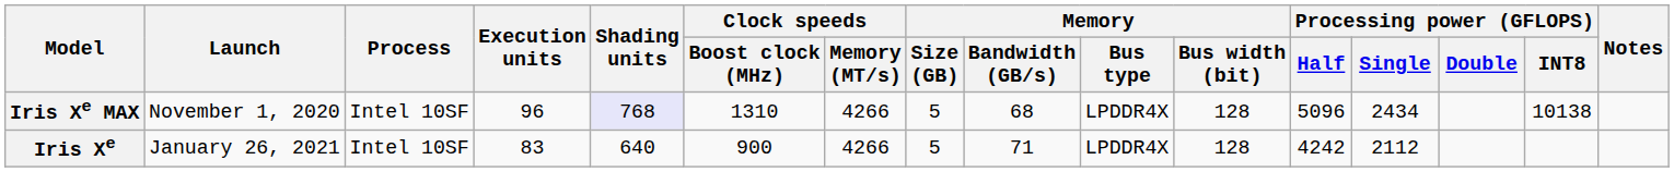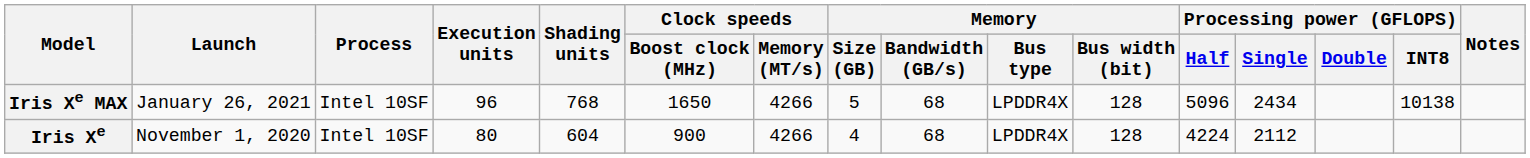Iris Xe MAX | Launch: November 1, 2020 -> January 26, 2021
Iris Xe MAX | Shading units: lavender background -> no background
Iris Xe MAX | Clock speeds / Boost clock (MHz): 1310 -> 1650
Iris Xe | Launch: January 26, 2021 -> November 1, 2020
Iris Xe | Execution units: 83 -> 80
Iris Xe | Shading units: 640 -> 604
Iris Xe | Memory / Size (GB): 5 -> 4
Iris Xe | Memory / Bandwidth (GB/s): 71 -> 68
Iris Xe | Processing power (GFLOPS) / Half: 4242 -> 4224
